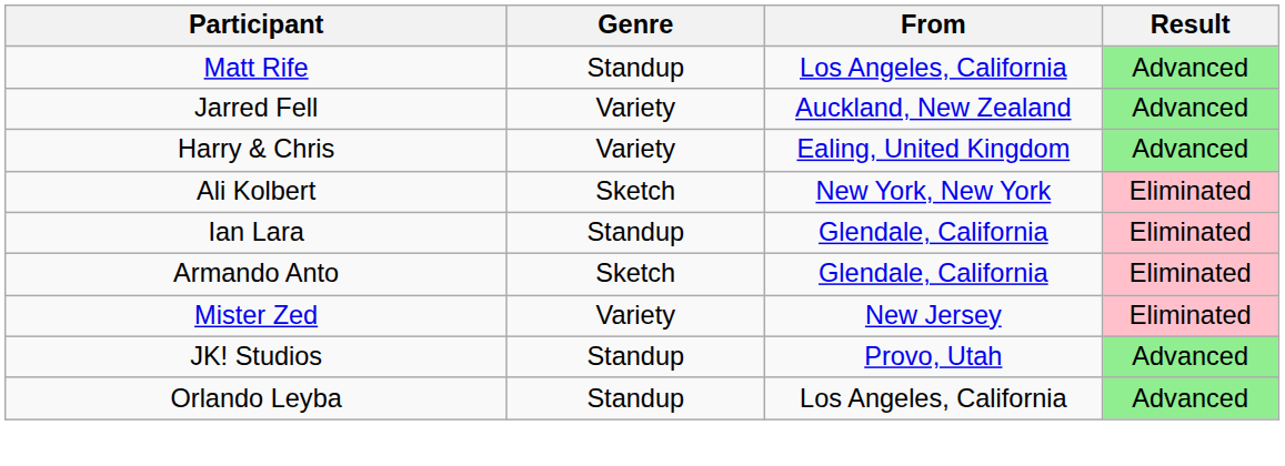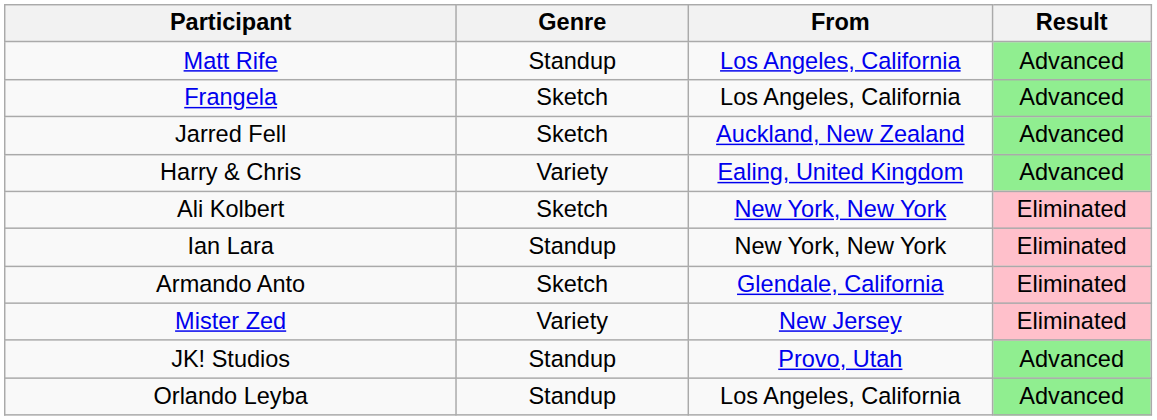+ row: Frangela | Sketch | Los Angeles, California | Advanced
Jarred Fell | Genre: Variety -> Sketch
Ian Lara | From: Glendale, California -> New York, New York
